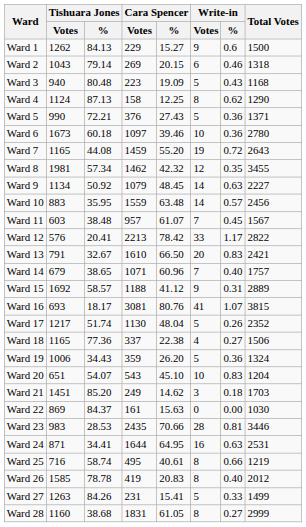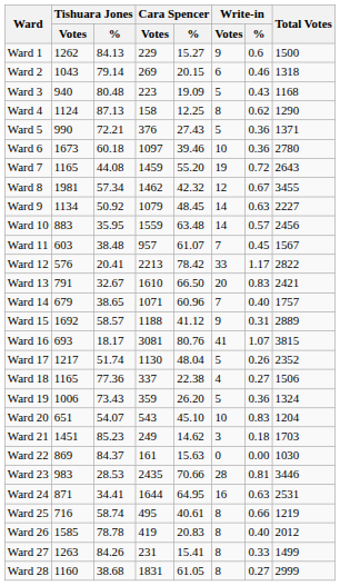Ward 8 | Write-in / %: 0.35 -> 0.67
Ward 19 | Tishuara Jones / %: 34.43 -> 73.43
Ward 21 | Tishuara Jones / %: 85.20 -> 85.23
Ward 27 | Write-in / Votes: 5 -> 8
